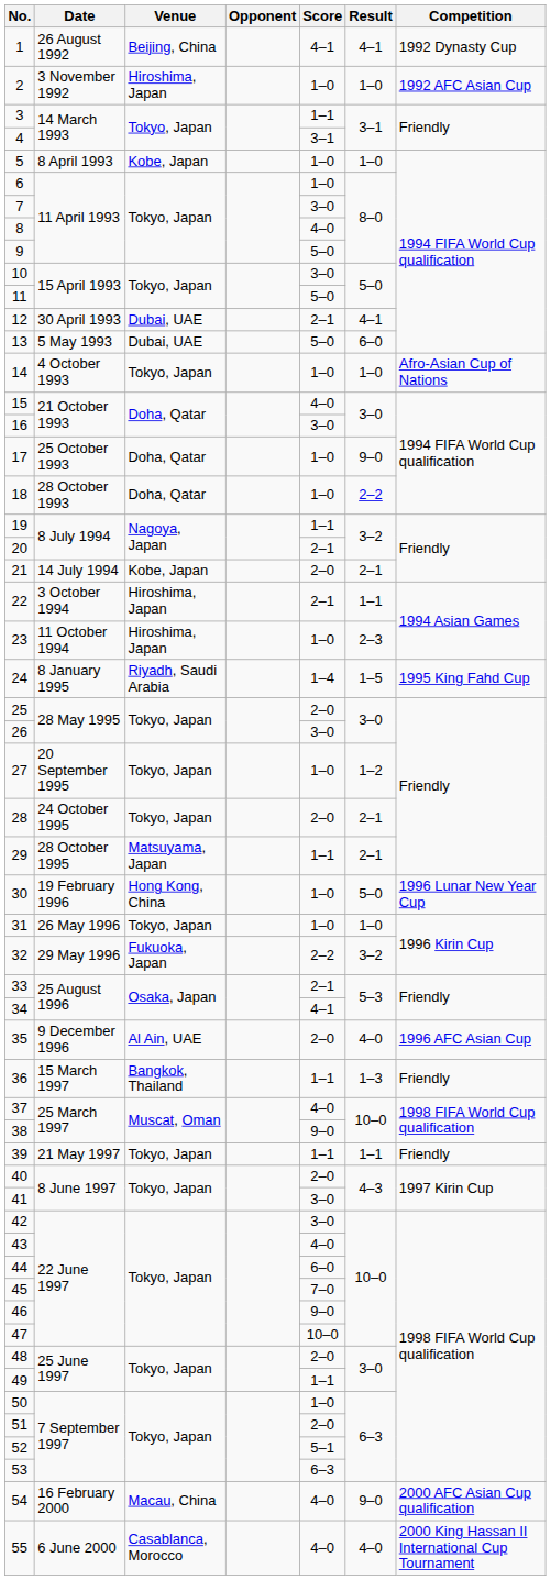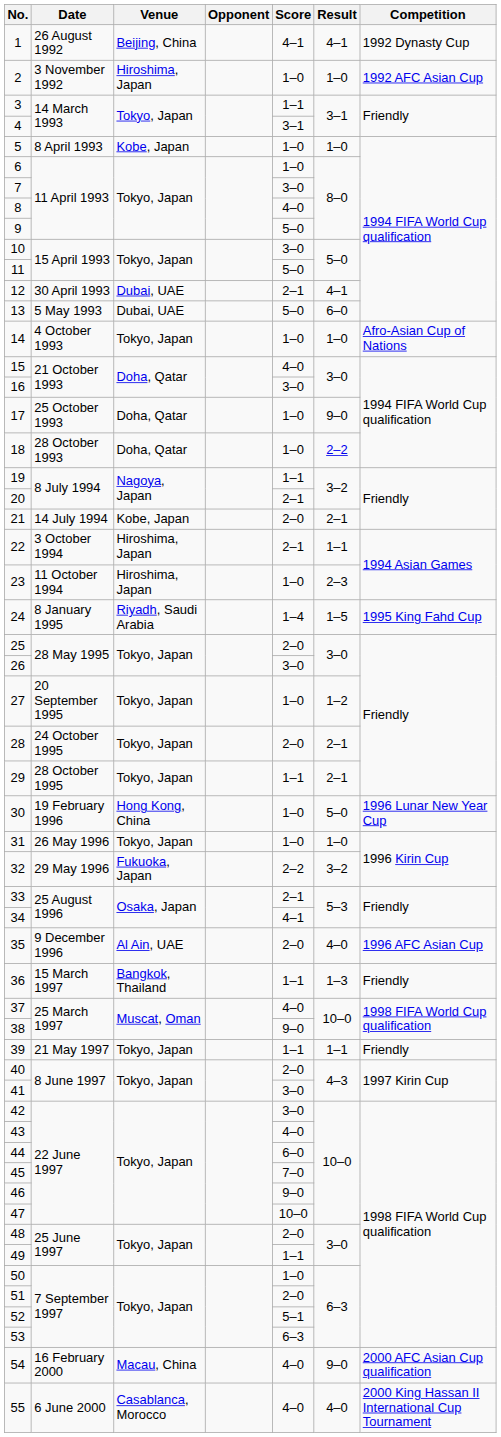29 | Venue: Matsuyama, Japan -> Tokyo, Japan
